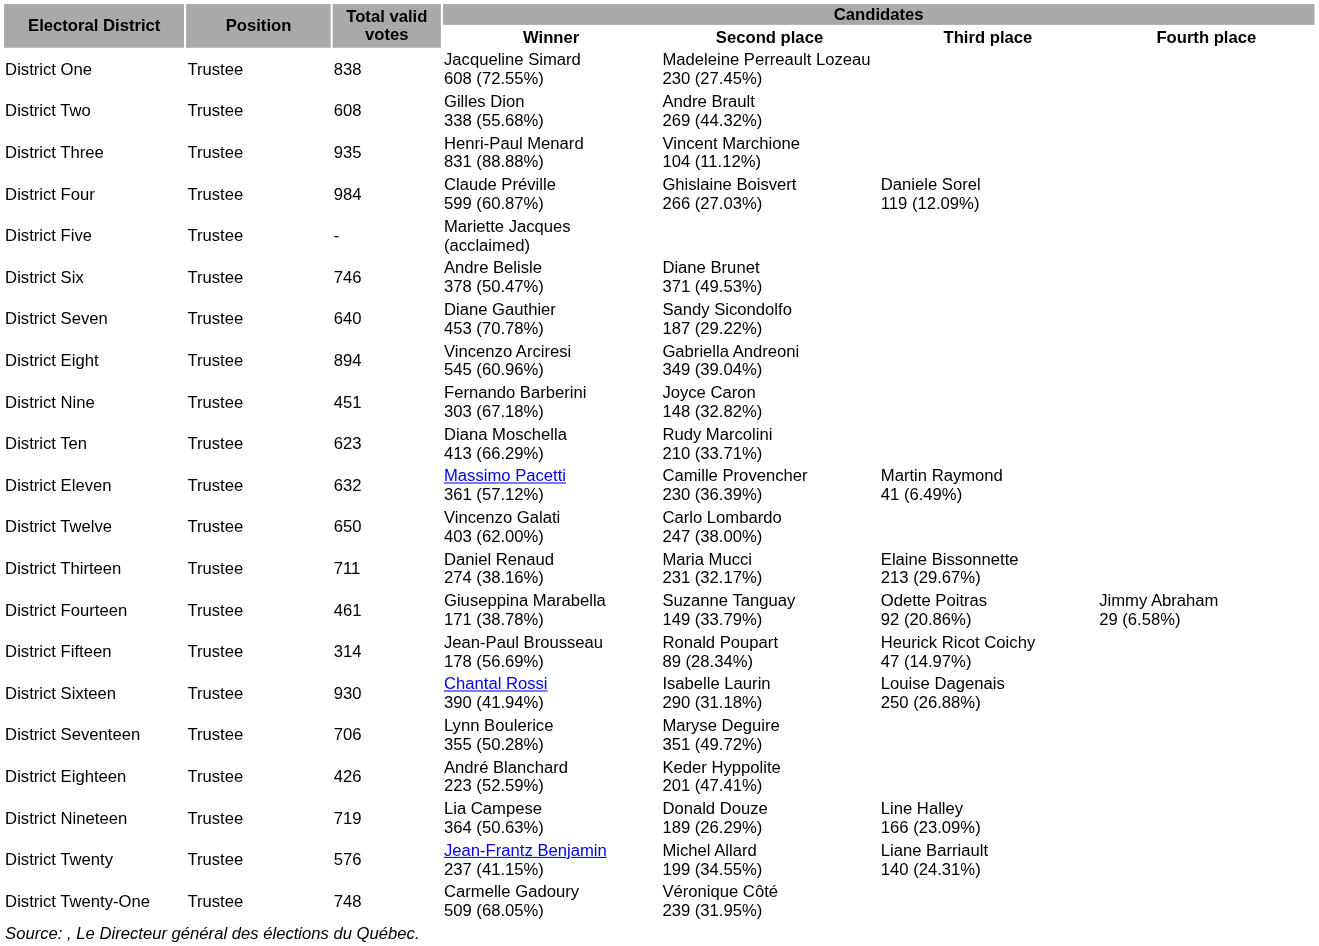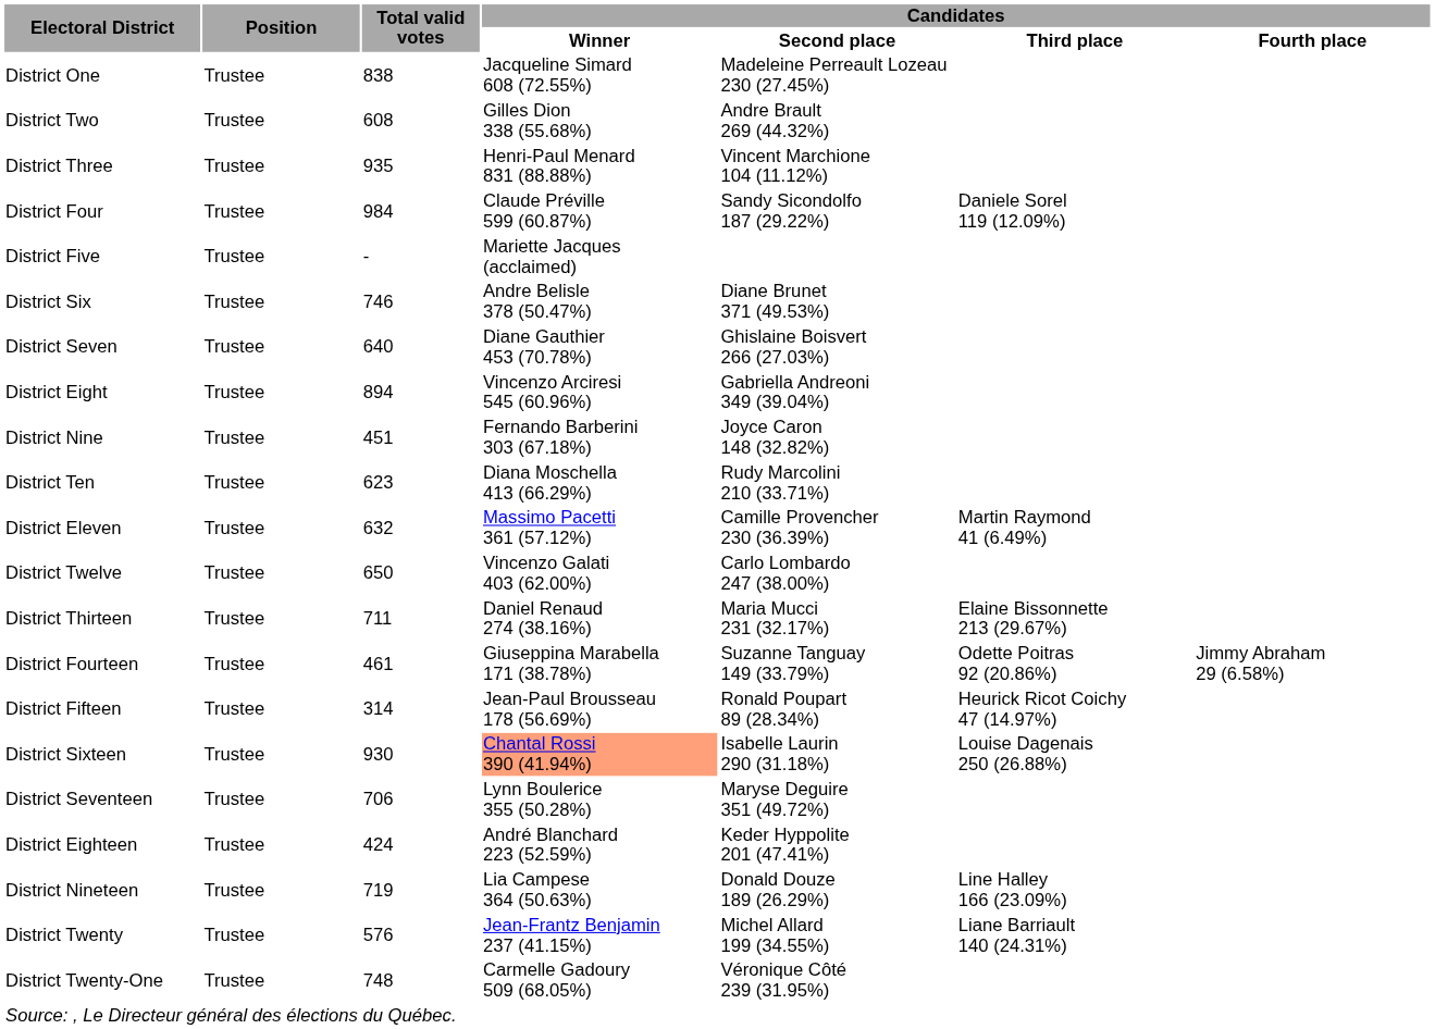District Four | Candidates / Second place: Ghislaine Boisvert 266 (27.03%) -> Sandy Sicondolfo 187 (29.22%)
District Seven | Candidates / Second place: Sandy Sicondolfo 187 (29.22%) -> Ghislaine Boisvert 266 (27.03%)
District Sixteen | Candidates / Winner: no background -> lightsalmon background
District Eighteen | Total valid votes: 426 -> 424
